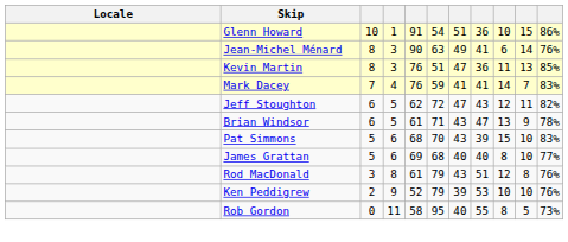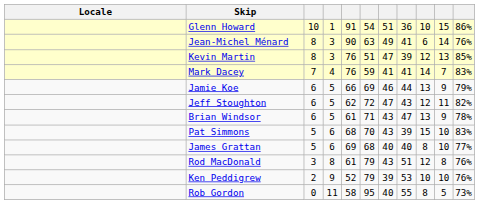Kevin Martin | column 8: 36 -> 39
Kevin Martin | column 9: 11 -> 12
+ row: Jamie Koe | 6 | 5 | 66 | 69 | 46 | 44 | 13 | 9 | 79%
